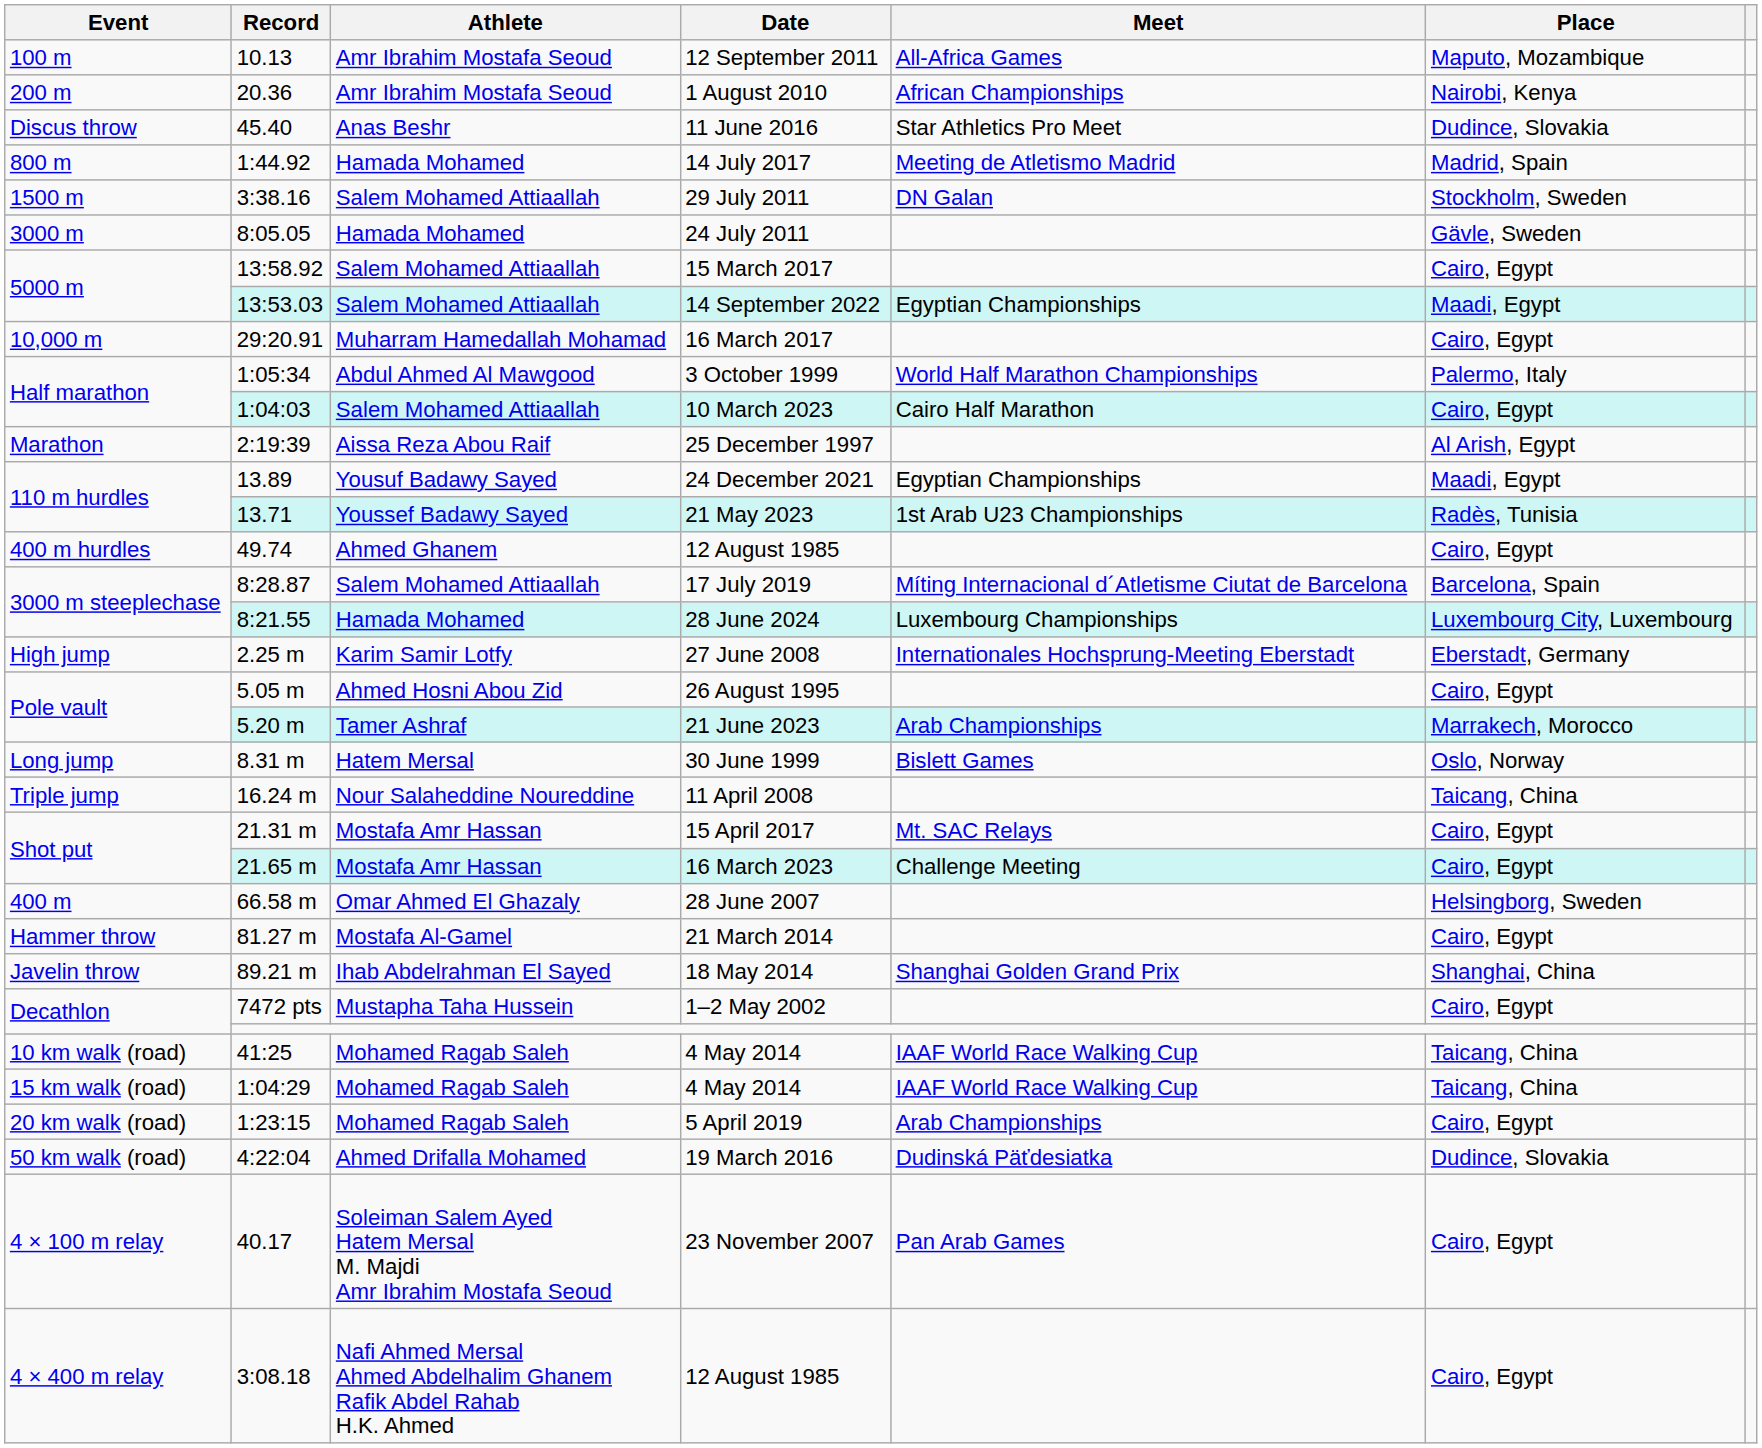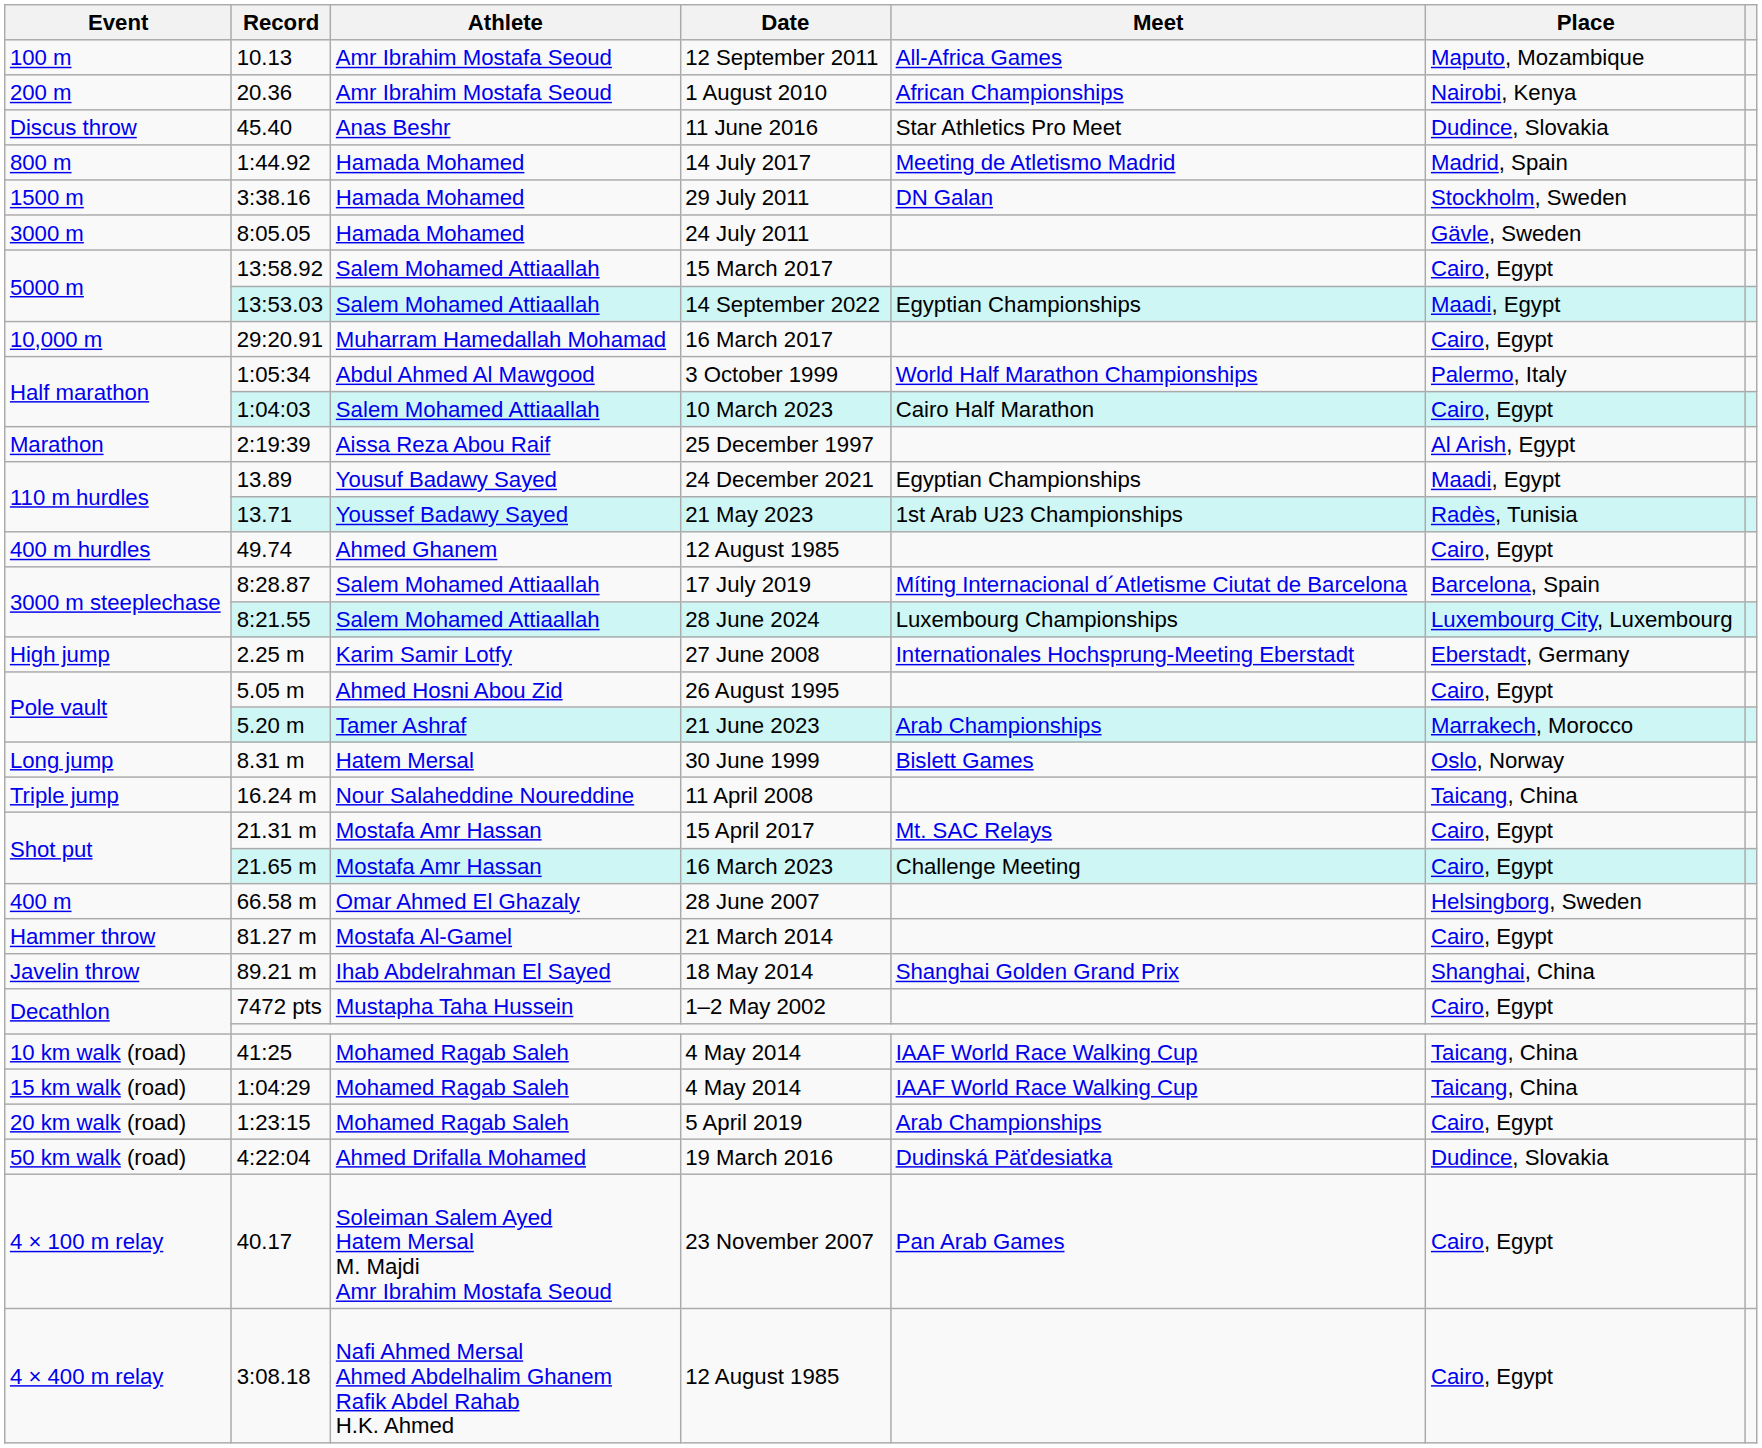29 July 2011 | Athlete: Salem Mohamed Attiaallah -> Hamada Mohamed
28 June 2024 | Athlete: Hamada Mohamed -> Salem Mohamed Attiaallah
